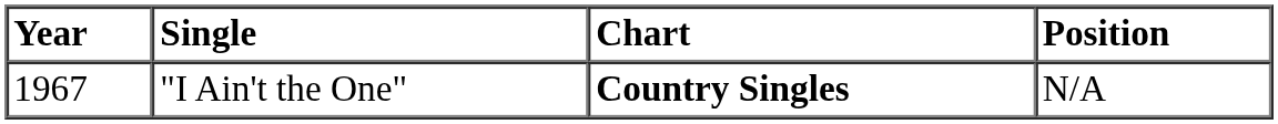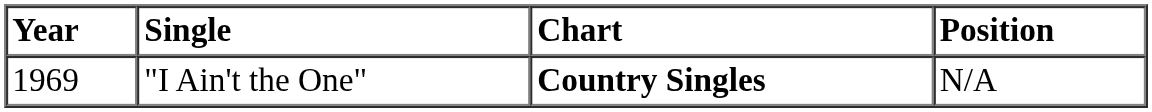"I Ain't the One" | Year: 1967 -> 1969
